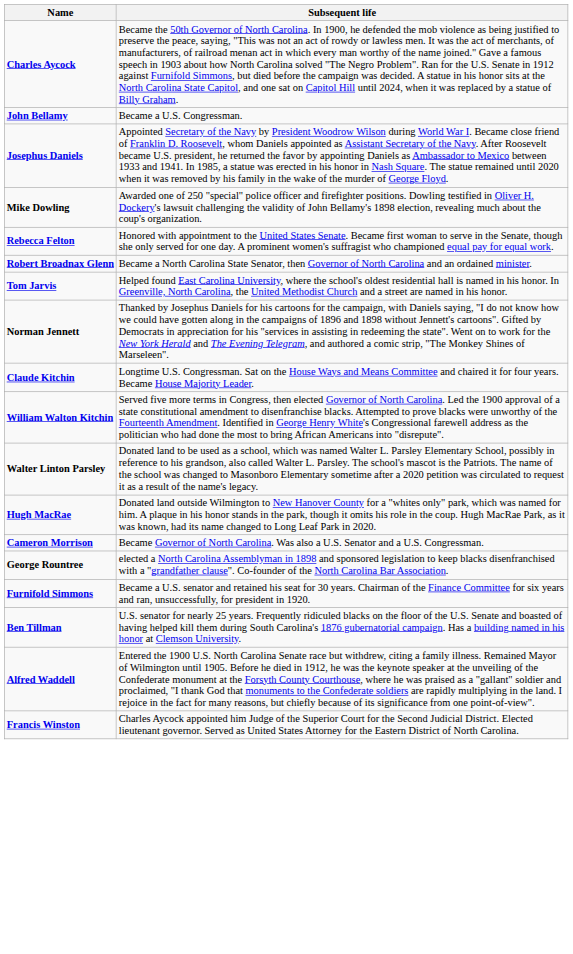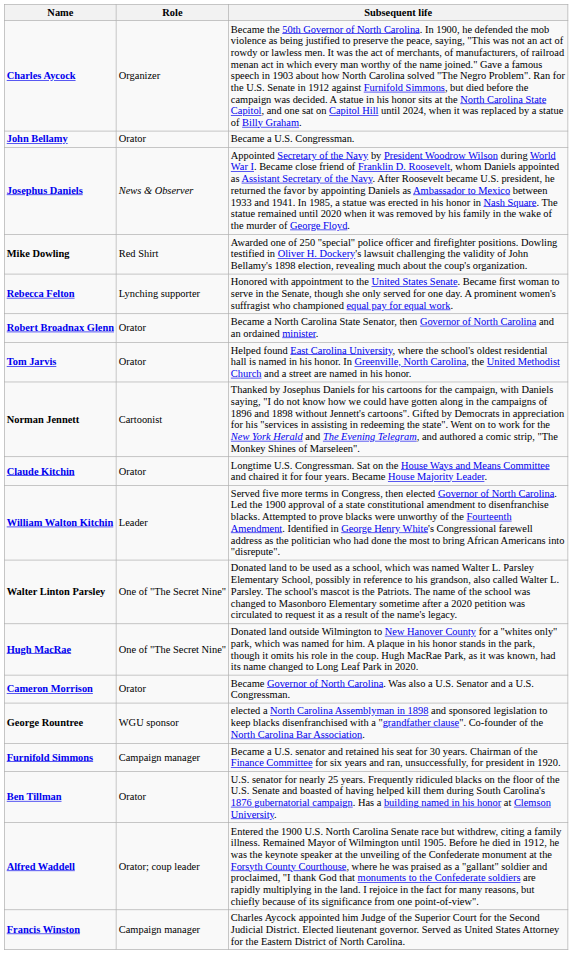+ column: Role | Organizer | Orator | News & Observer | Red Shirt | Lynching supporter | Orator | Orator | Cartoonist | Orator | Leader | One of "The Secret Nine" | One of "The Secret Nine" | Orator | WGU sponsor | Campaign manager | Orator | Orator; coup leader | Campaign manager
